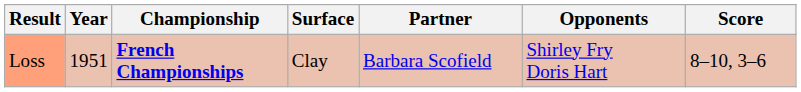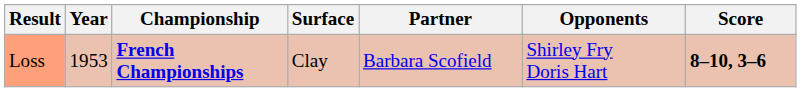Loss | Year: 1951 -> 1953
Loss | Score: normal -> bold
